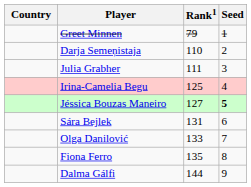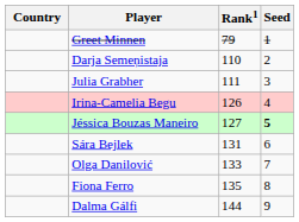Irina-Camelia Begu | Rank1: 125 -> 126
